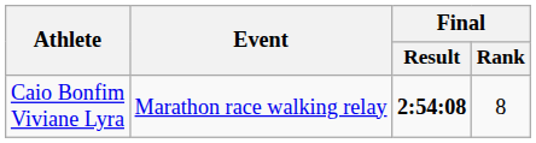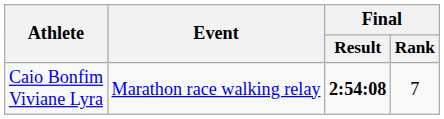Caio Bonfim Viviane Lyra | Final / Rank: 8 -> 7
